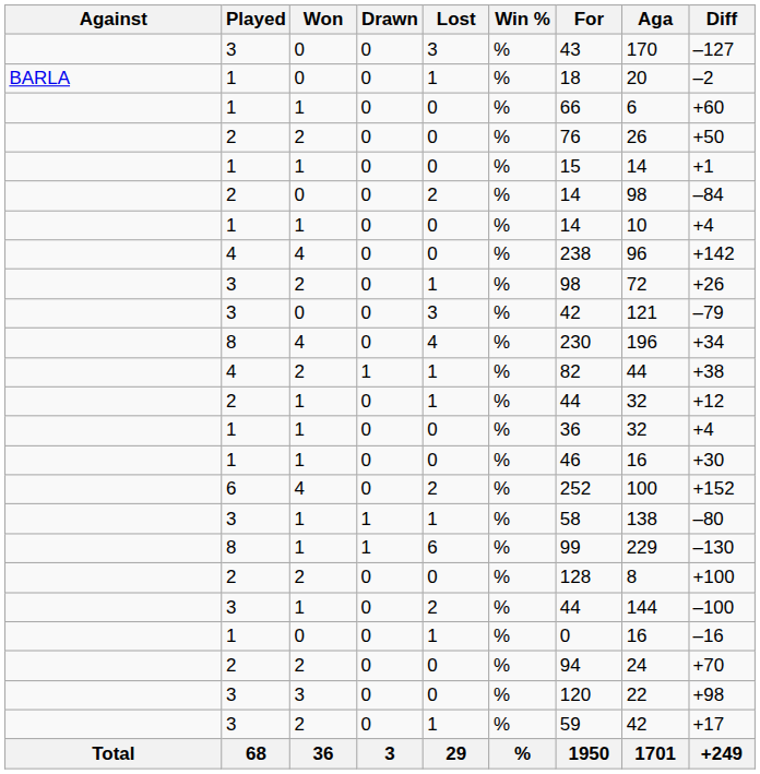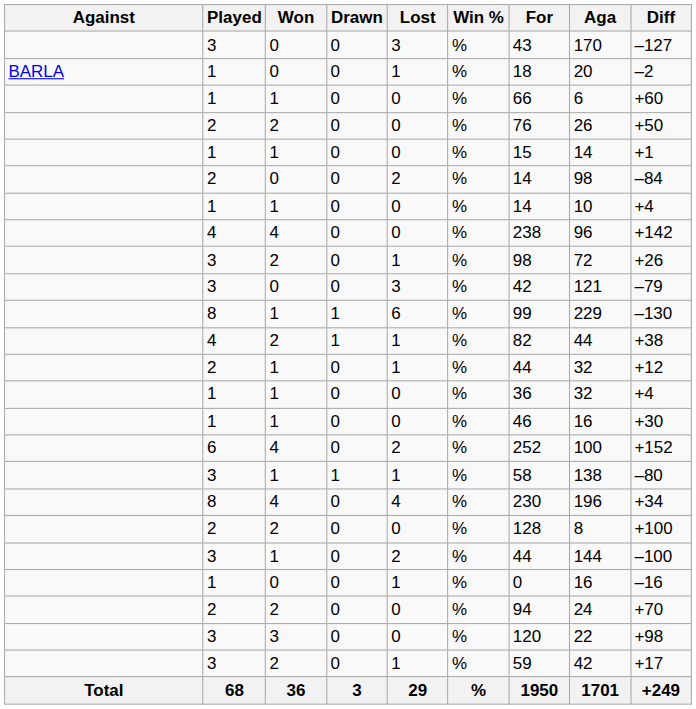rows swapped: 8 / 1 <-> 8 / 4
